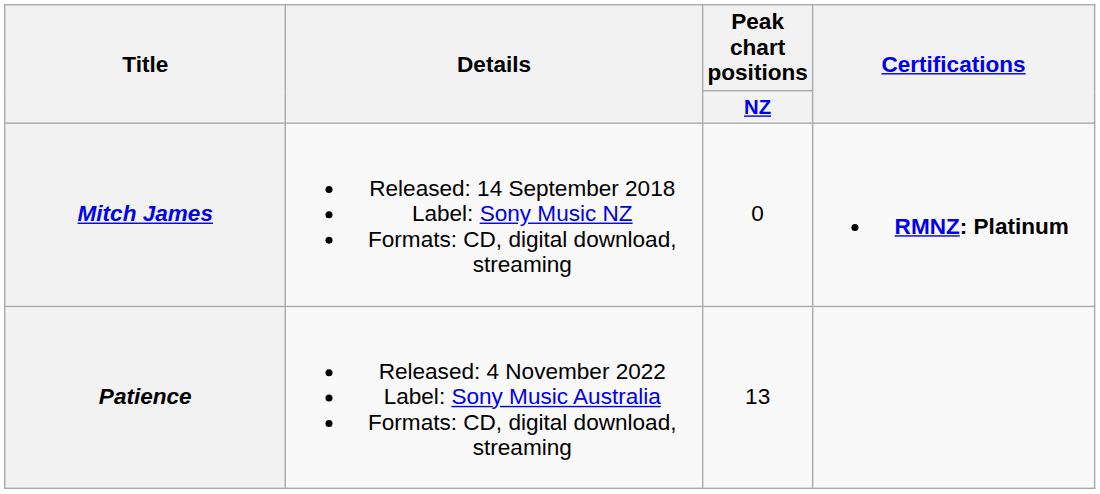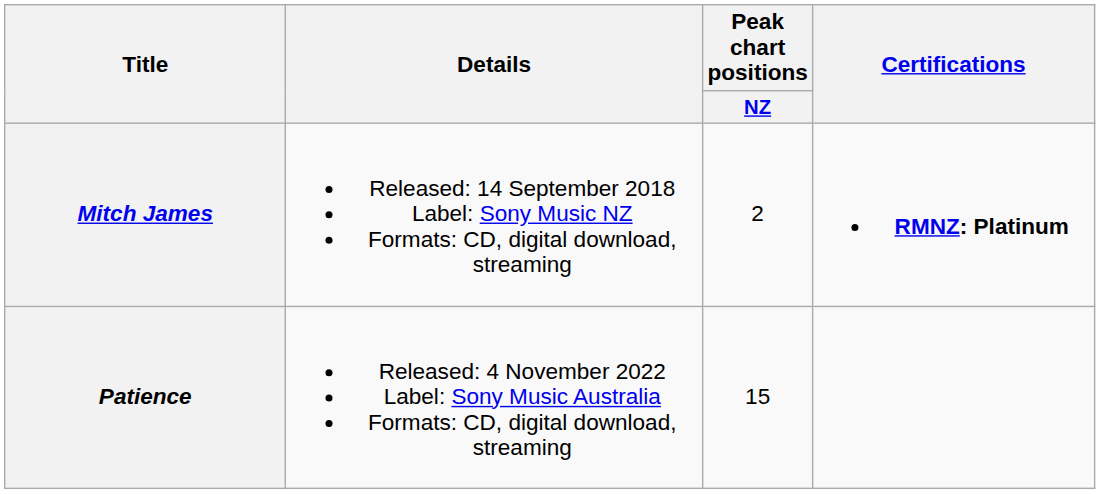Mitch James | Peak chart positions / NZ: 0 -> 2
Patience | Peak chart positions / NZ: 13 -> 15
